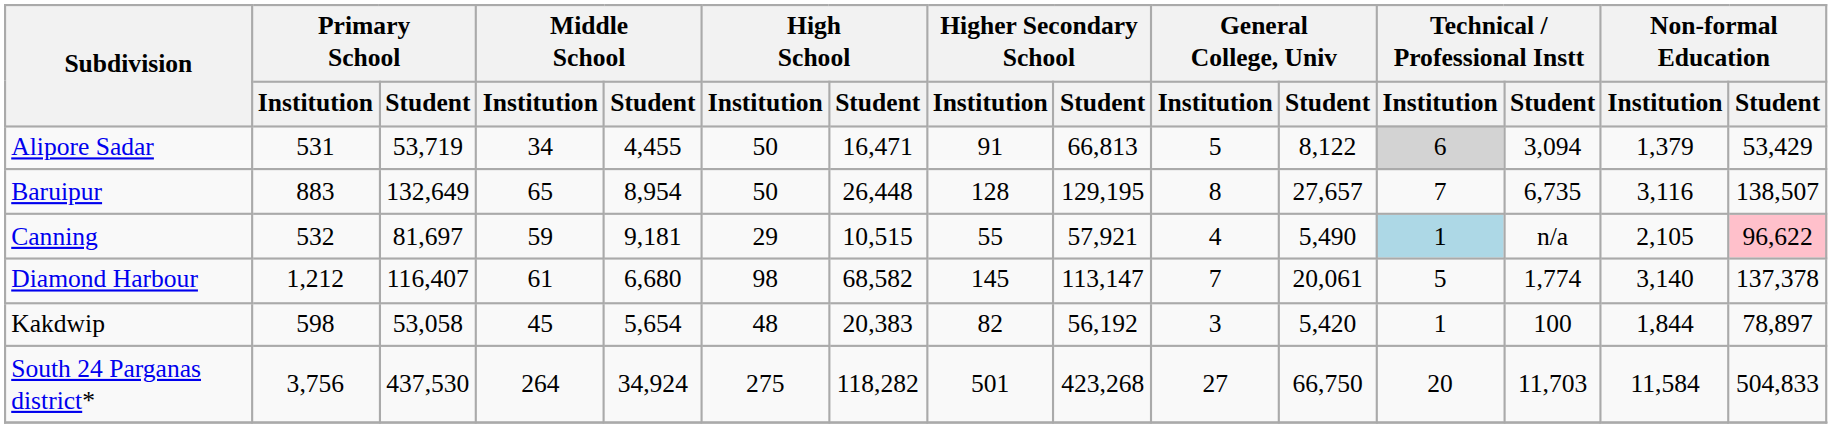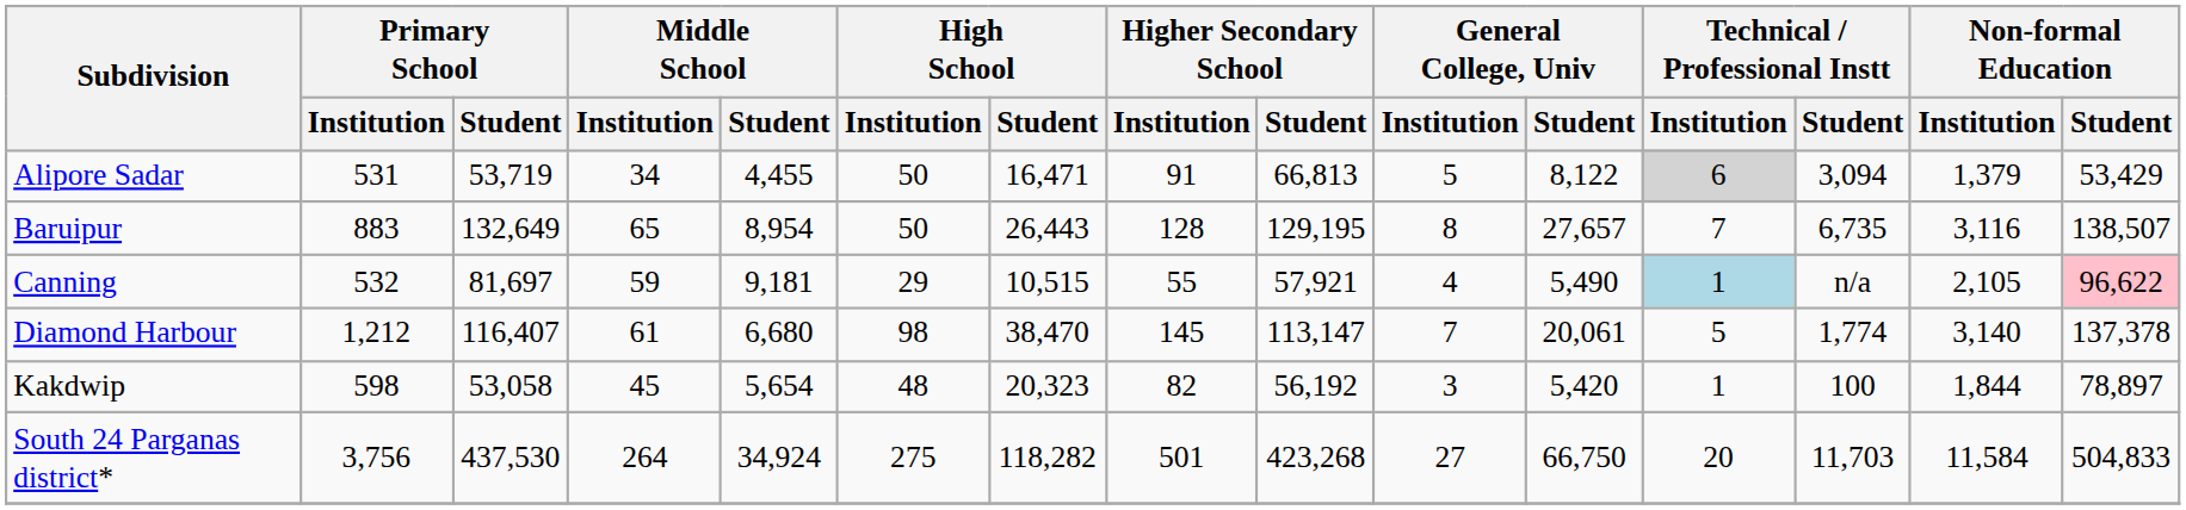Baruipur | High School / Student: 26,448 -> 26,443
Diamond Harbour | High School / Student: 68,582 -> 38,470
Kakdwip | High School / Student: 20,383 -> 20,323
